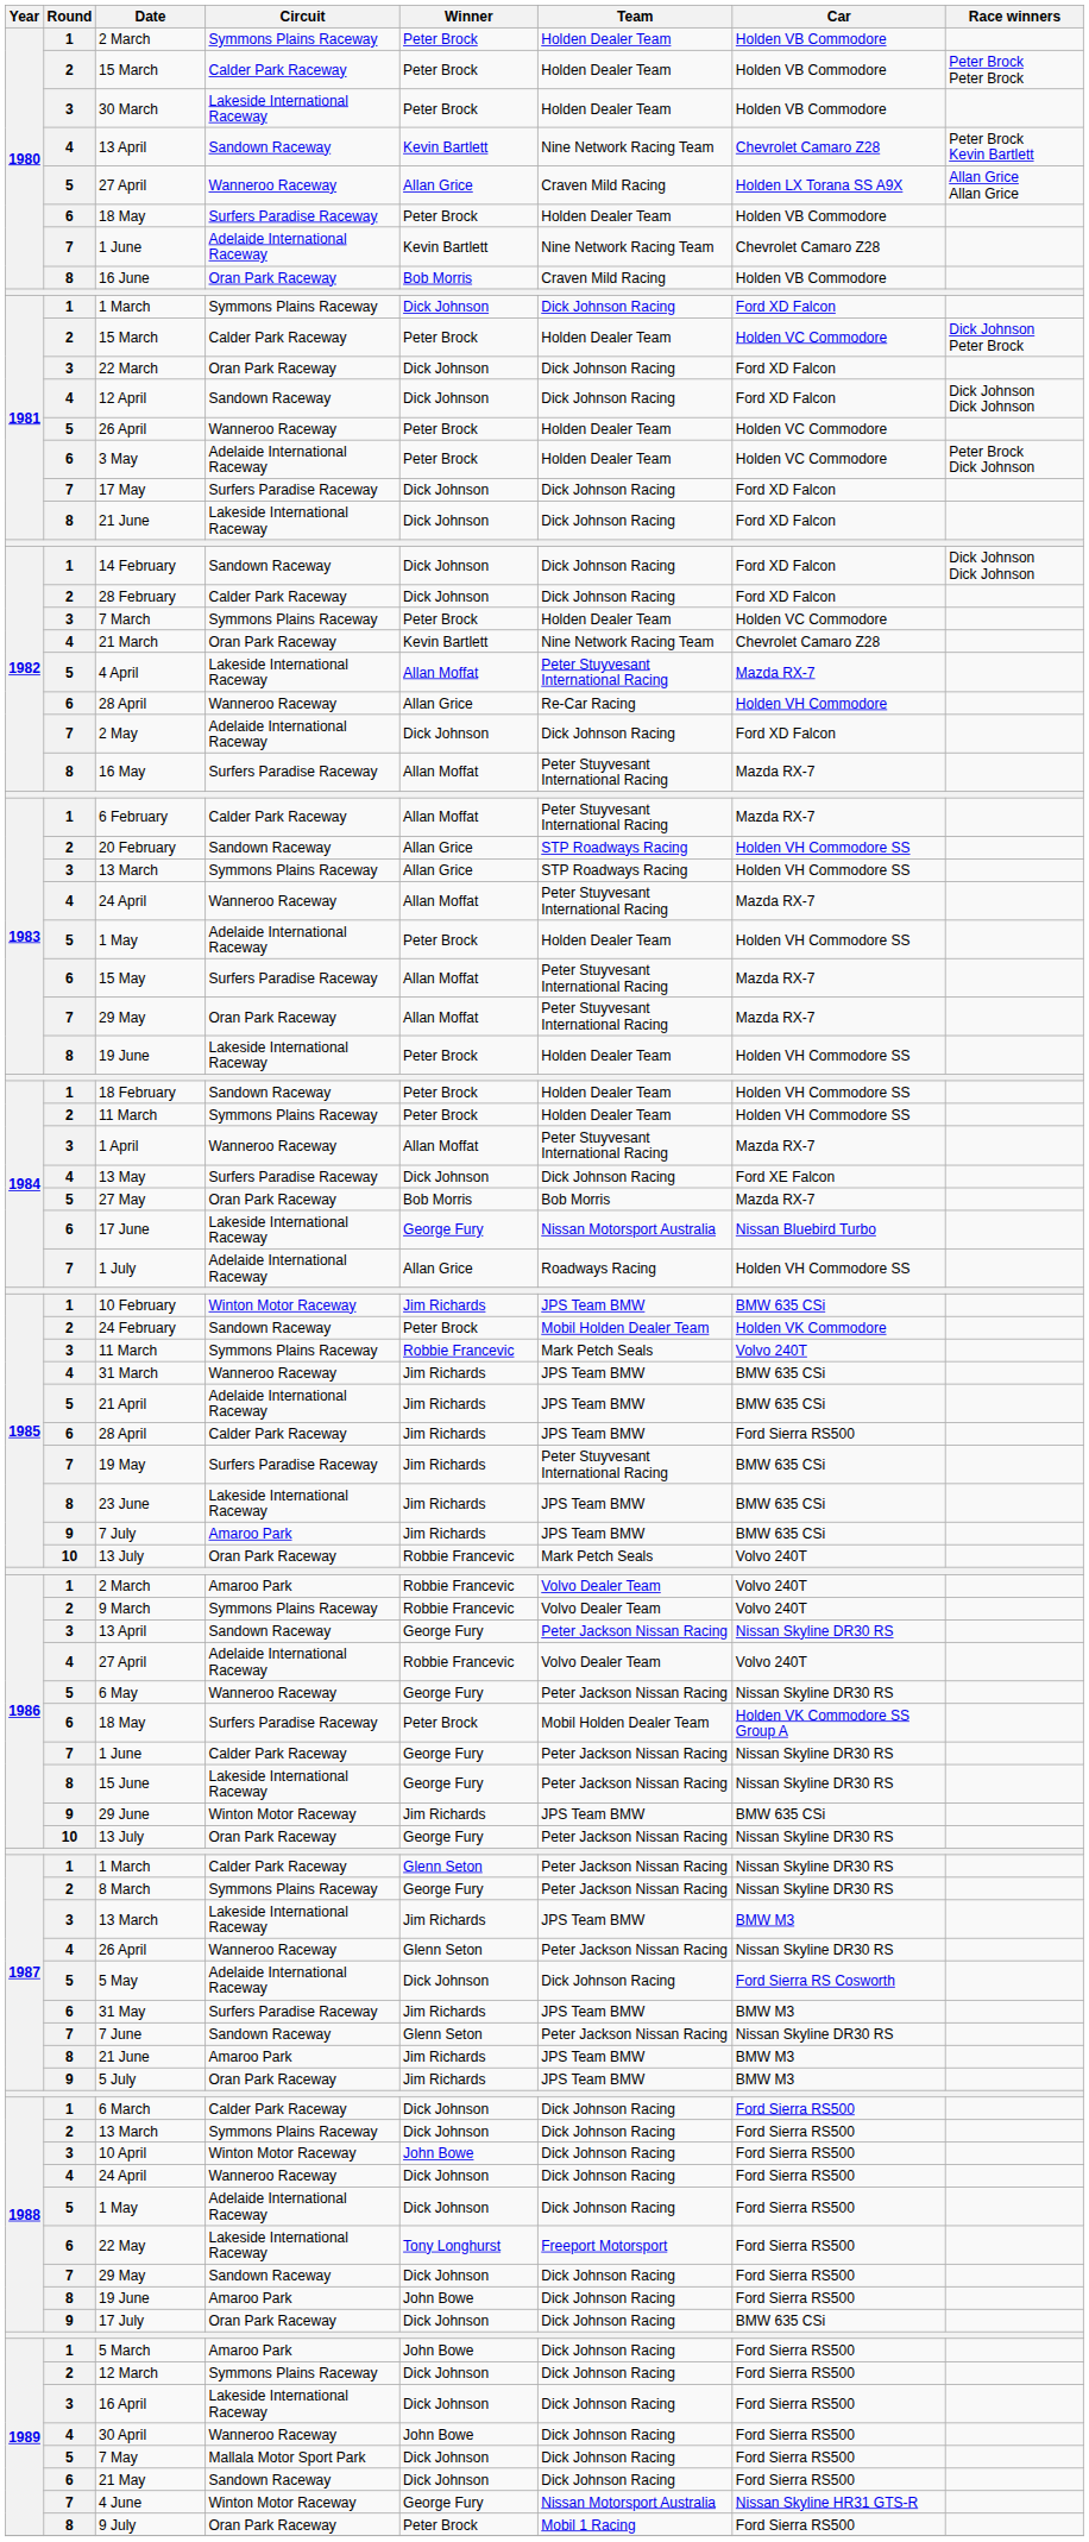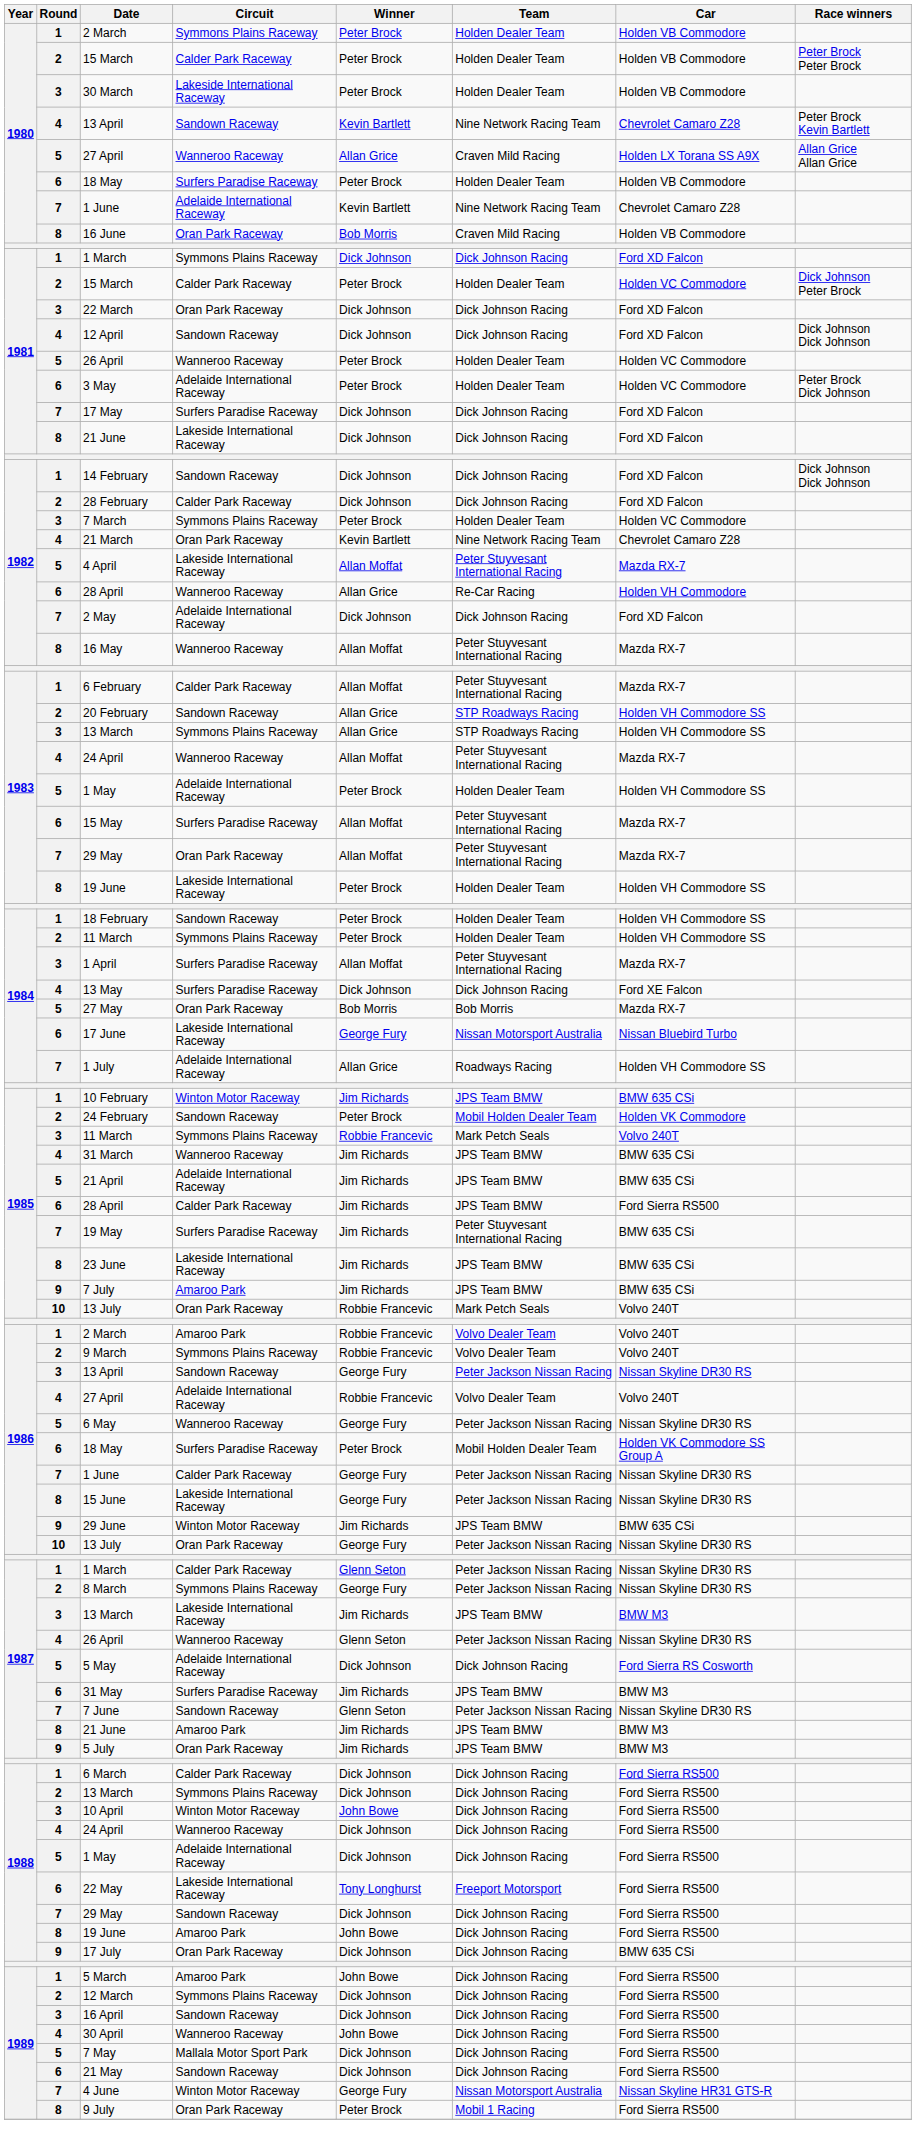16 May | Circuit: Surfers Paradise Raceway -> Wanneroo Raceway
1 April | Circuit: Wanneroo Raceway -> Surfers Paradise Raceway
16 April | Circuit: Lakeside International Raceway -> Sandown Raceway
